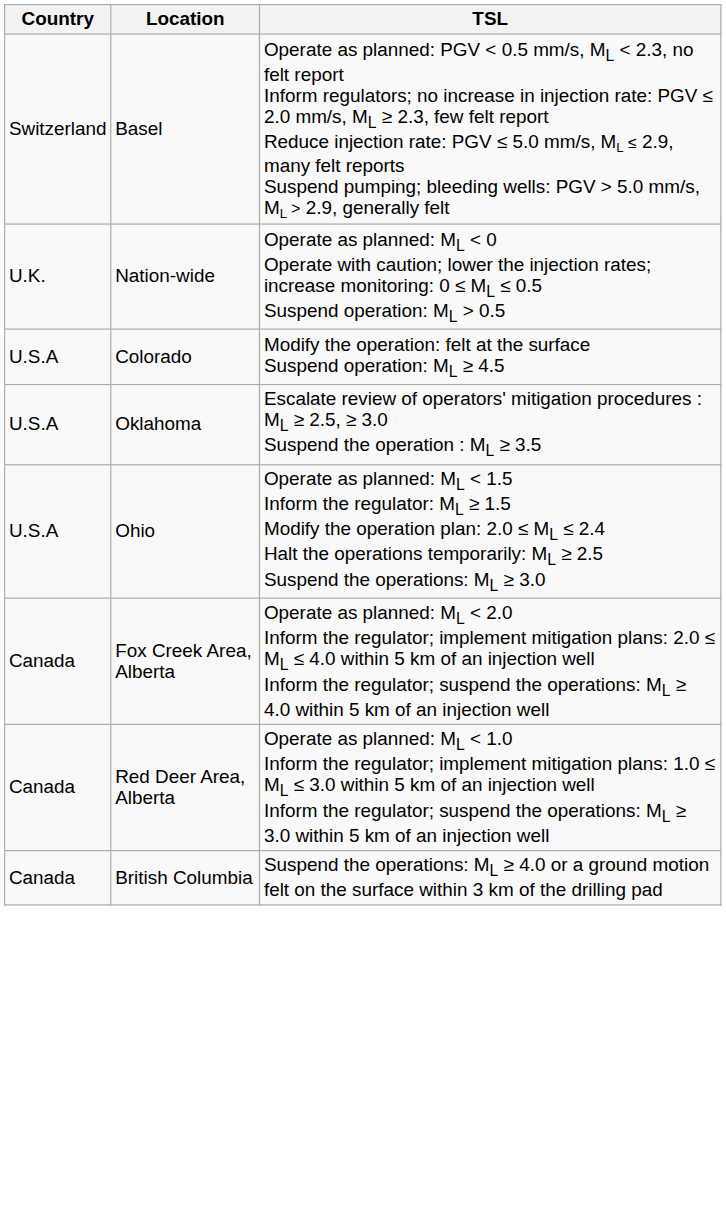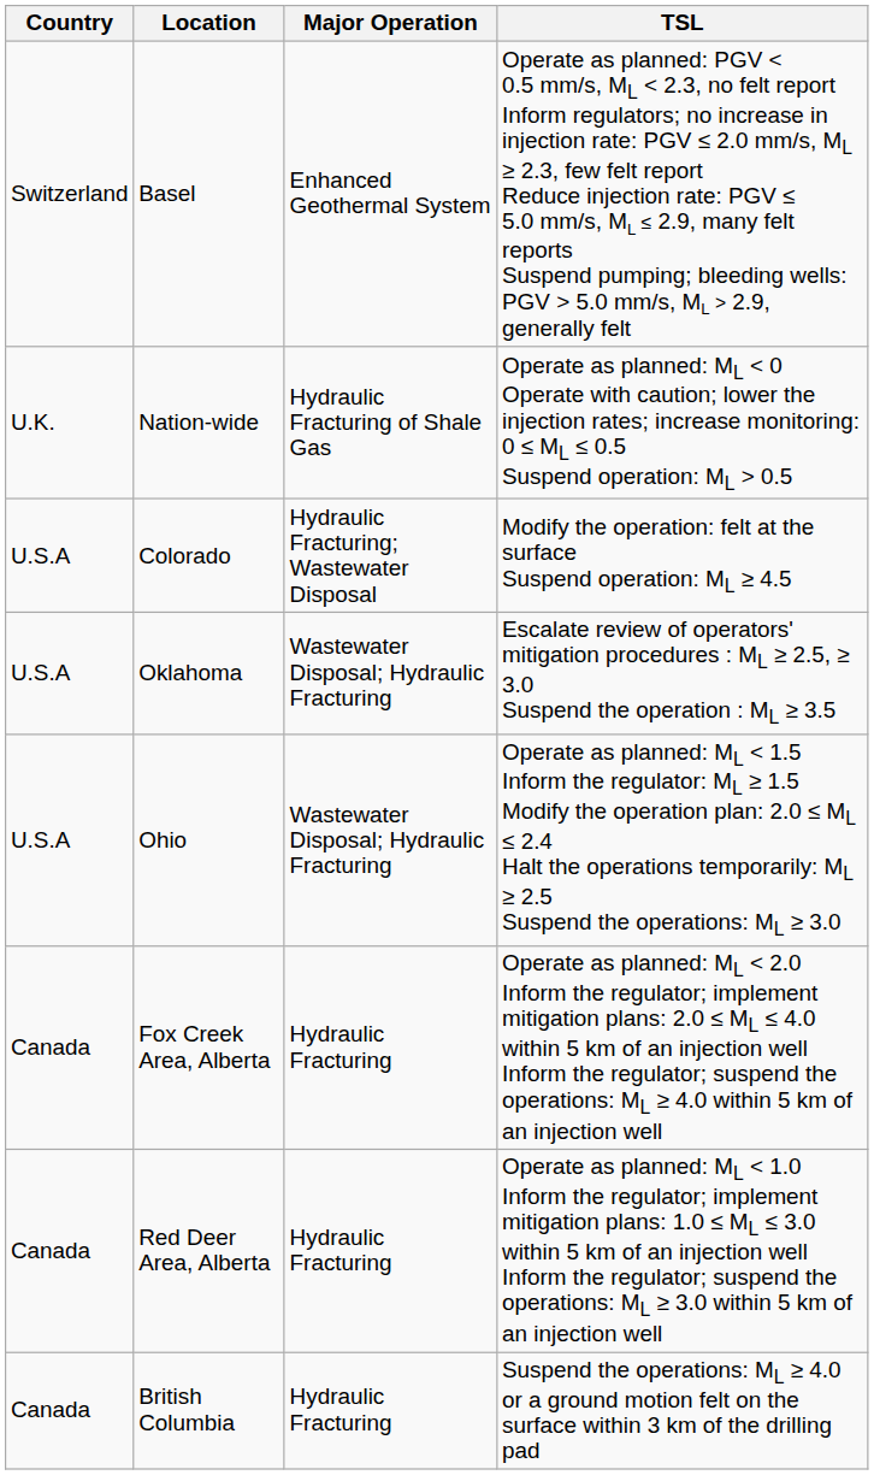+ column: Major Operation | Enhanced Geothermal System | Hydraulic Fracturing of Shale Gas | Hydraulic Fracturing; Wastewater Disposal | Wastewater Disposal; Hydraulic Fracturing | Wastewater Disposal; Hydraulic Fracturing | Hydraulic Fracturing | Hydraulic Fracturing | Hydraulic Fracturing
